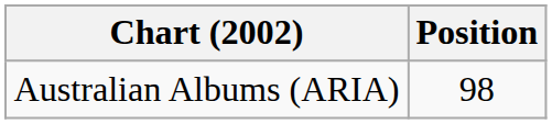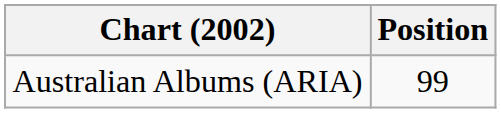Australian Albums (ARIA) | Position: 98 -> 99
